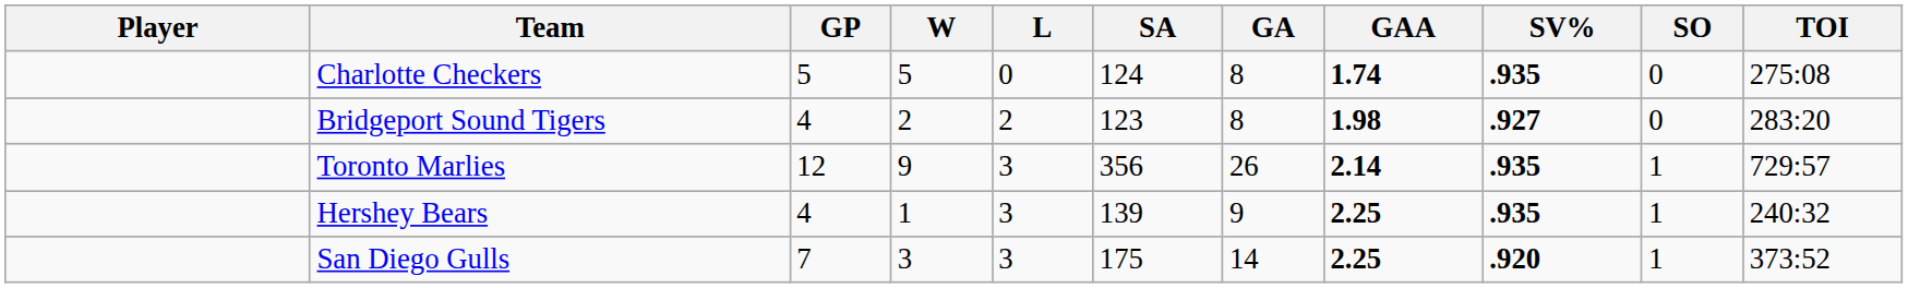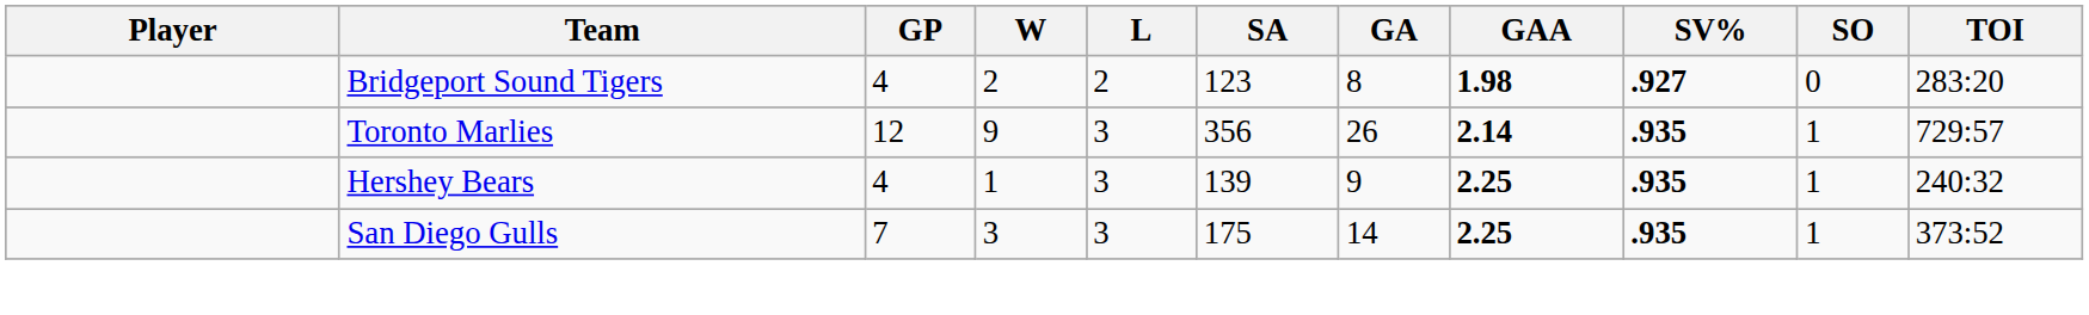- row: Charlotte Checkers | 5 | 5 | 0 | 124 | 8 | 1.74 | .935 | 0 | 275:08
San Diego Gulls | SV%: .920 -> .935
